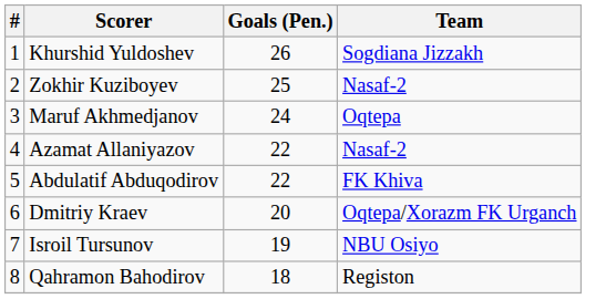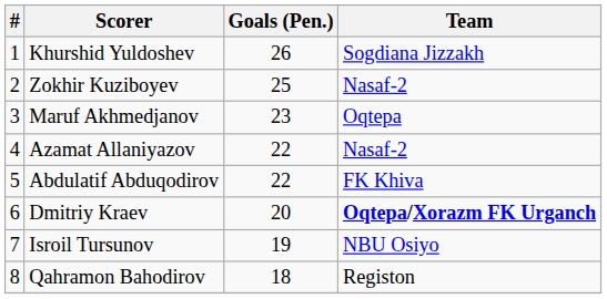Maruf Akhmedjanov | Goals (Pen.): 24 -> 23
Dmitriy Kraev | Team: normal -> bold
